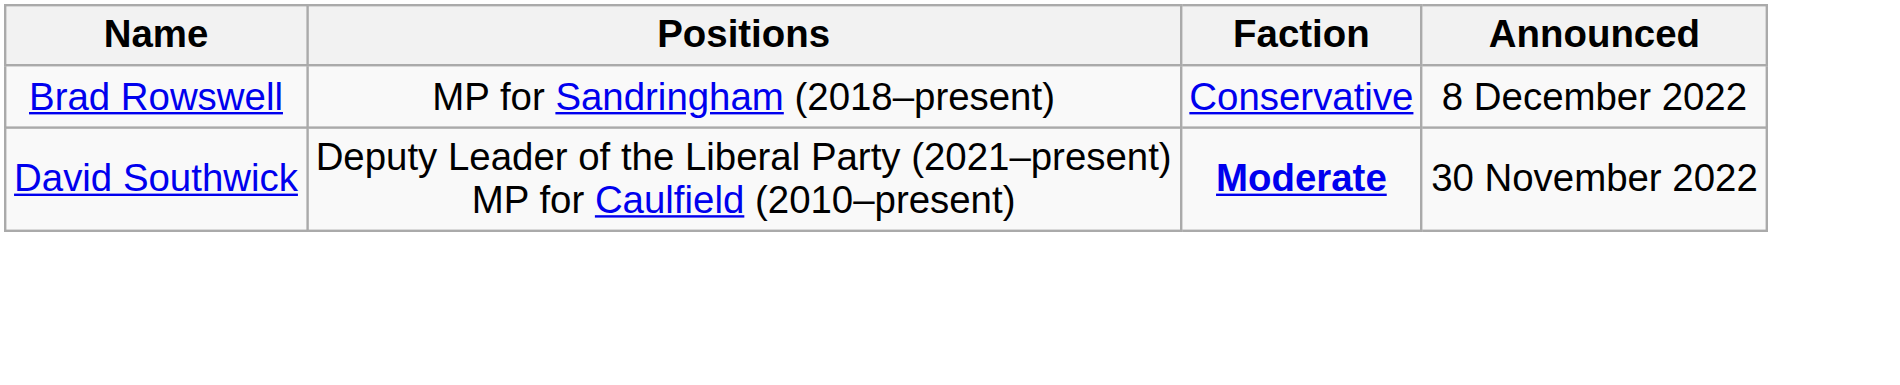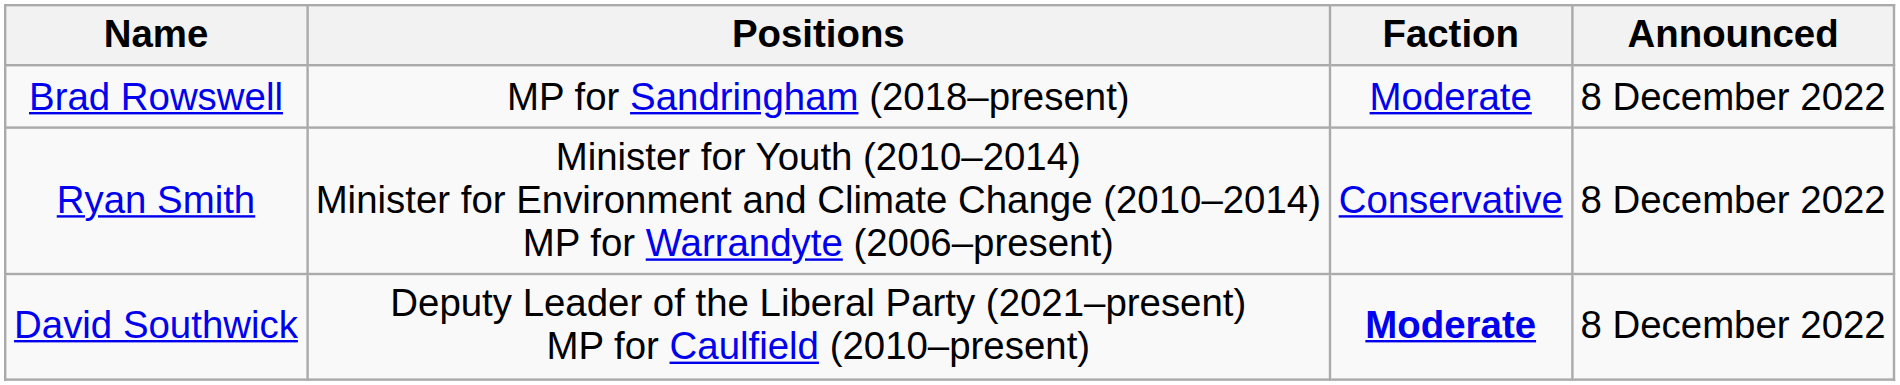Brad Rowswell | Faction: Conservative -> Moderate
+ row: Ryan Smith | Minister for Youth (2010–2014) Minister for Environment and Climate Change (2010–2014) MP for Warrandyte (2006–present) | Conservative | 8 December 2022
David Southwick | Announced: 30 November 2022 -> 8 December 2022
